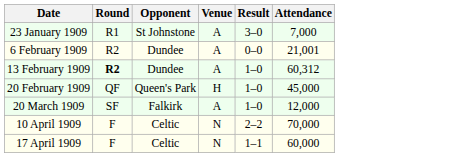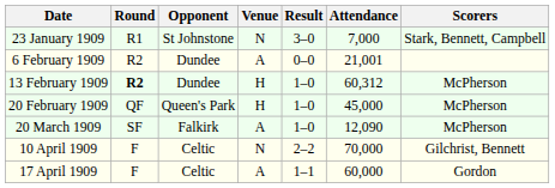+ column: Scorers | Stark, Bennett, Campbell | McPherson | McPherson | McPherson | Gilchrist, Bennett | Gordon
23 January 1909 | Venue: A -> N
13 February 1909 | Venue: A -> H
20 March 1909 | Attendance: 12,000 -> 12,090
17 April 1909 | Venue: N -> A
